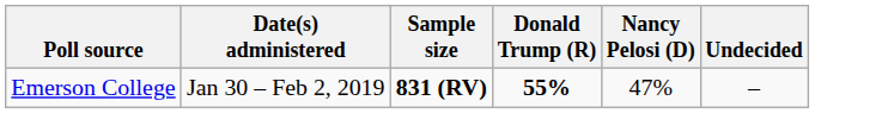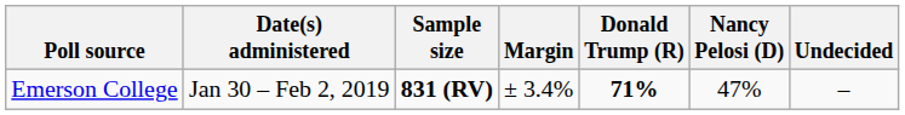+ column: Margin | ± 3.4%
Emerson College | Donald Trump (R): 55% -> 71%
